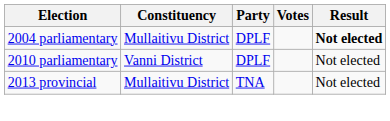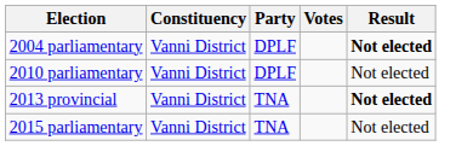2004 parliamentary | Constituency: Mullaitivu District -> Vanni District
2013 provincial | Constituency: Mullaitivu District -> Vanni District
2013 provincial | Result: normal -> bold
+ row: 2015 parliamentary | Vanni District | TNA | Not elected
